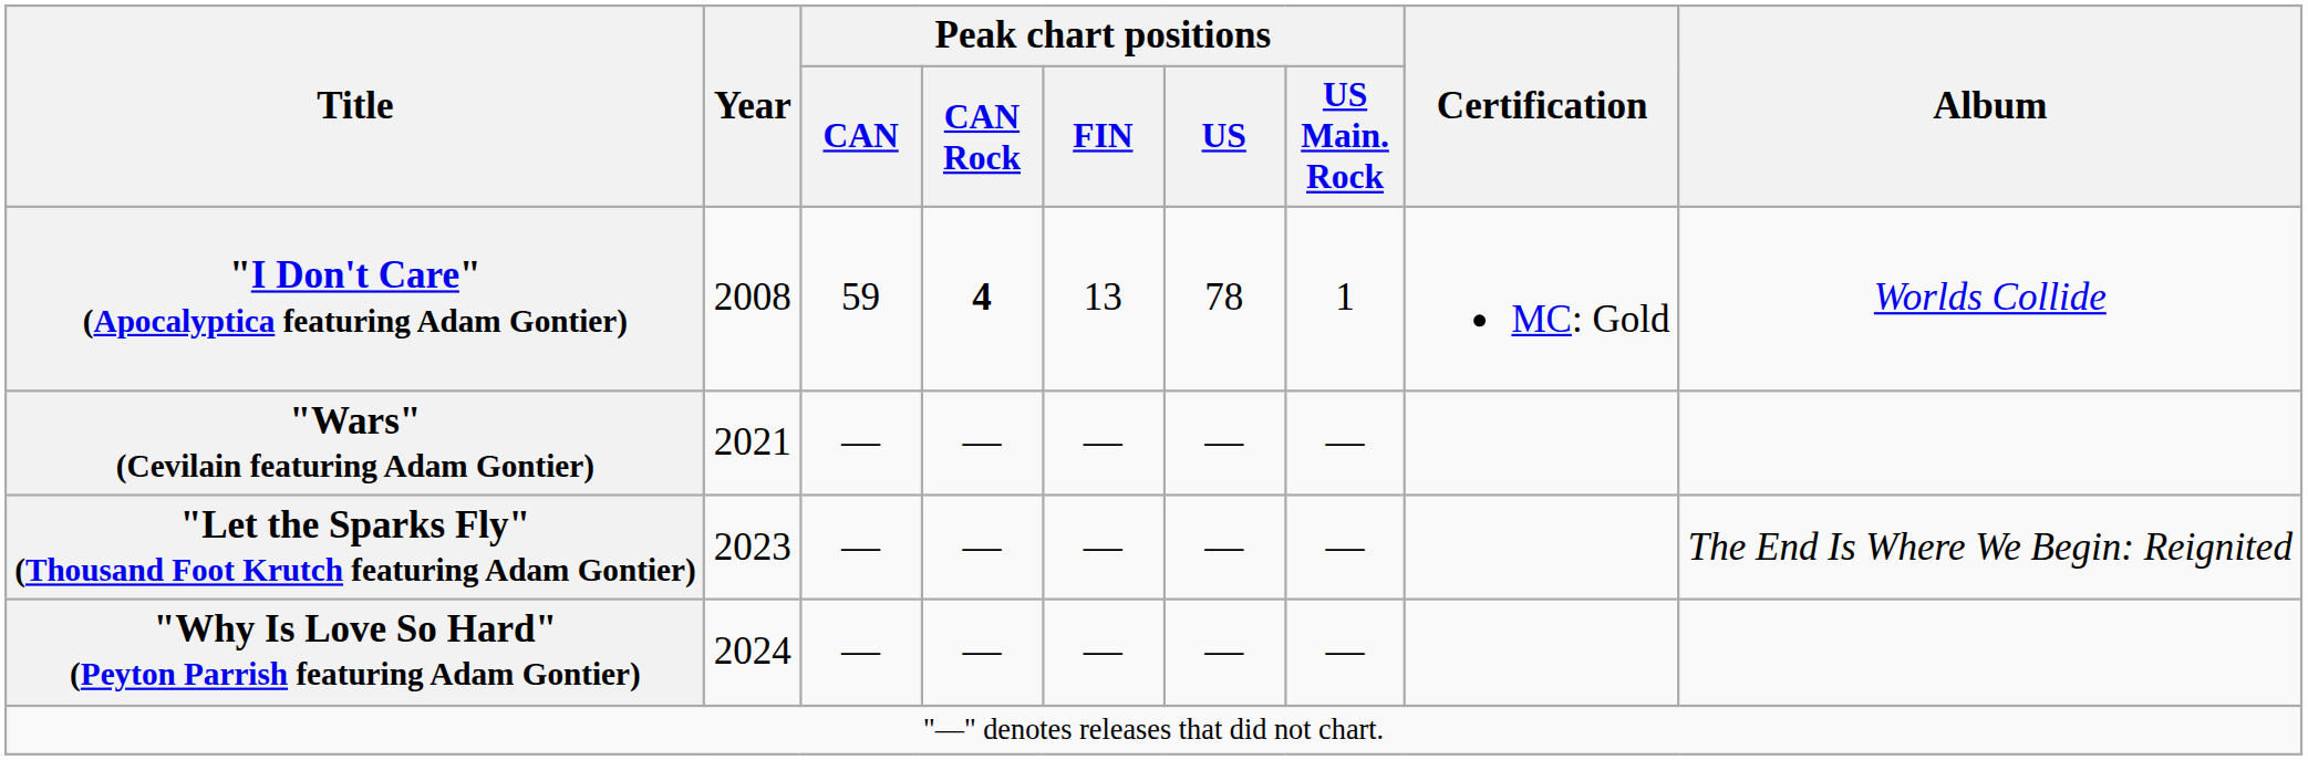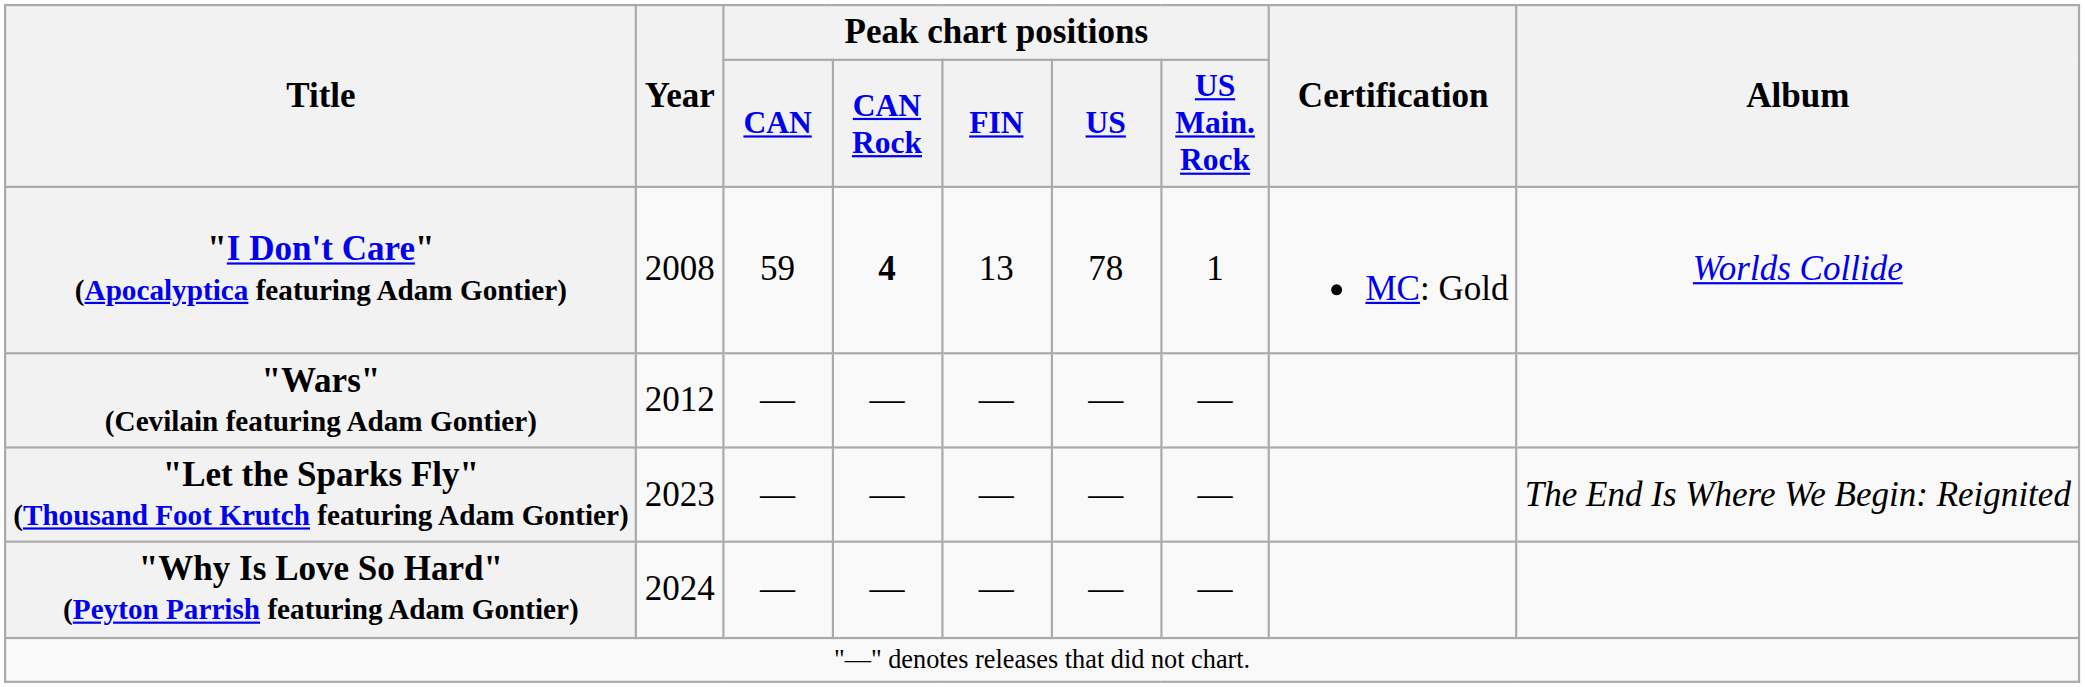"Wars" (Cevilain featuring Adam Gontier) | Year: 2021 -> 2012
